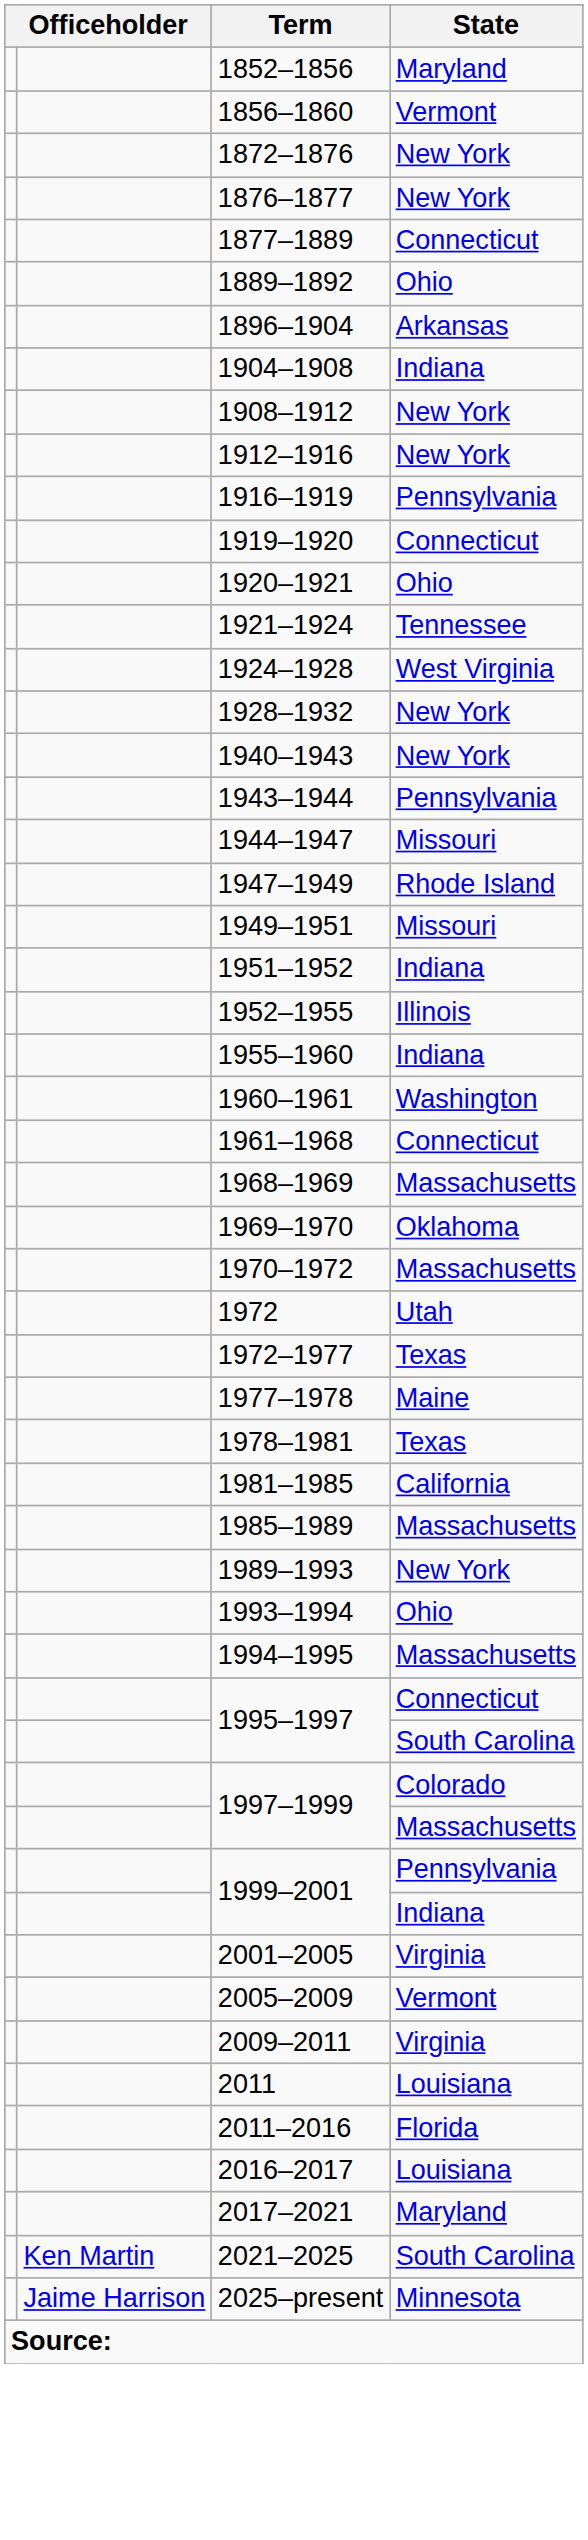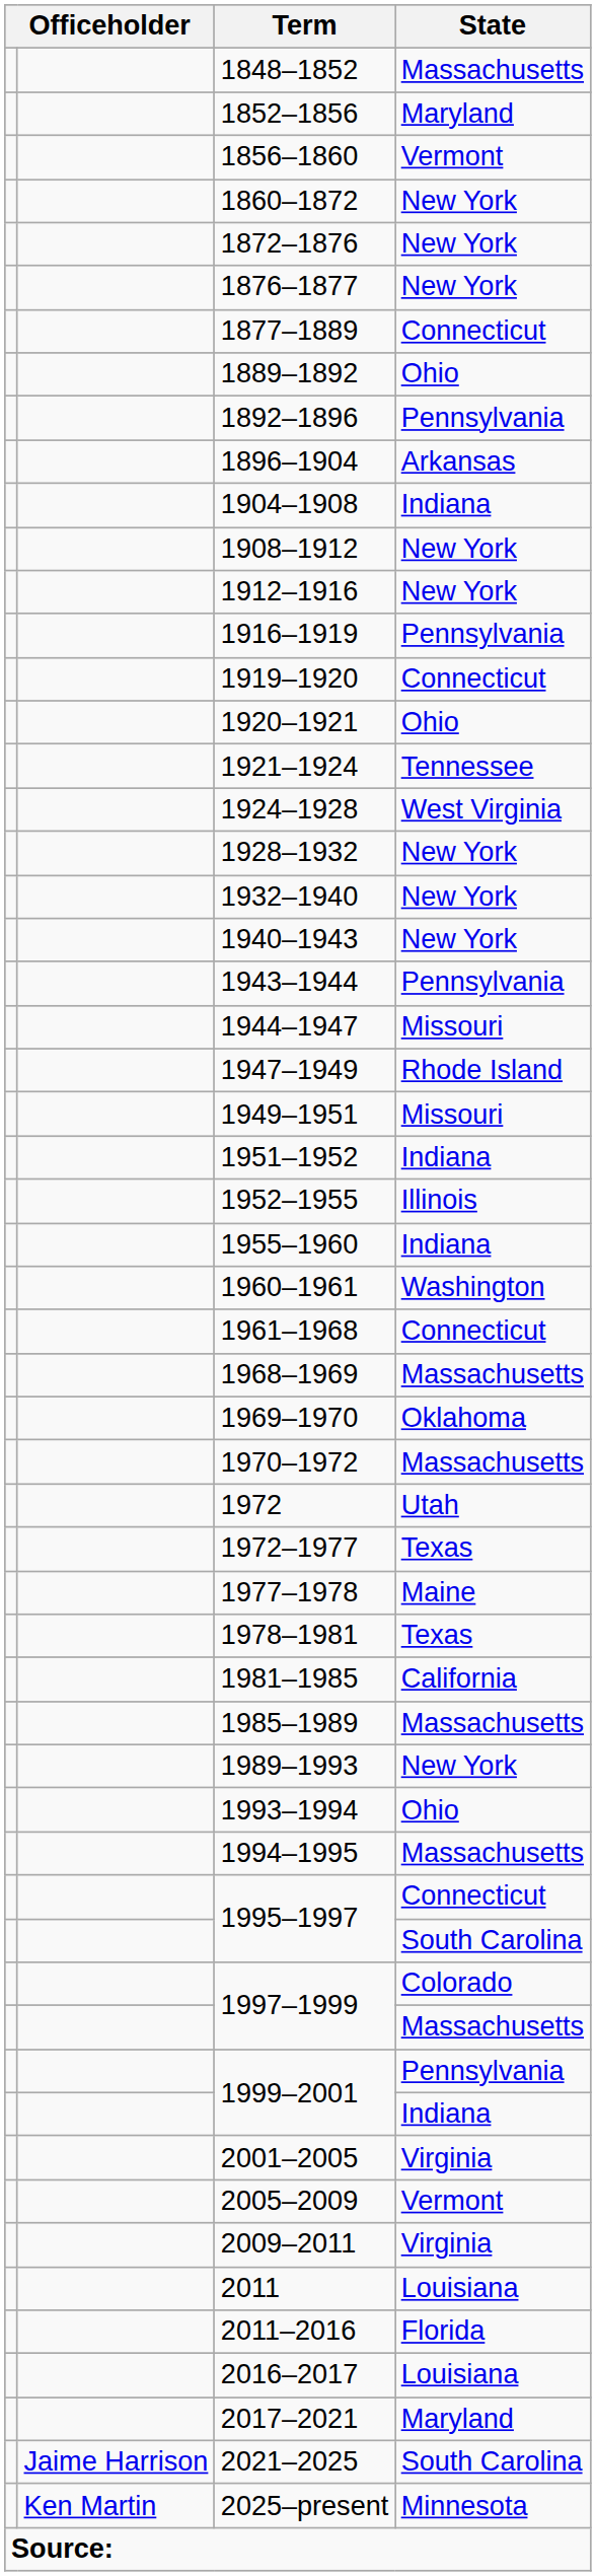+ row: 1848–1852 | Massachusetts
+ row: 1860–1872 | New York
+ row: 1892–1896 | Pennsylvania
+ row: 1932–1940 | New York
2021–2025 | column 2: Ken Martin -> Jaime Harrison
2025–present | column 2: Jaime Harrison -> Ken Martin
